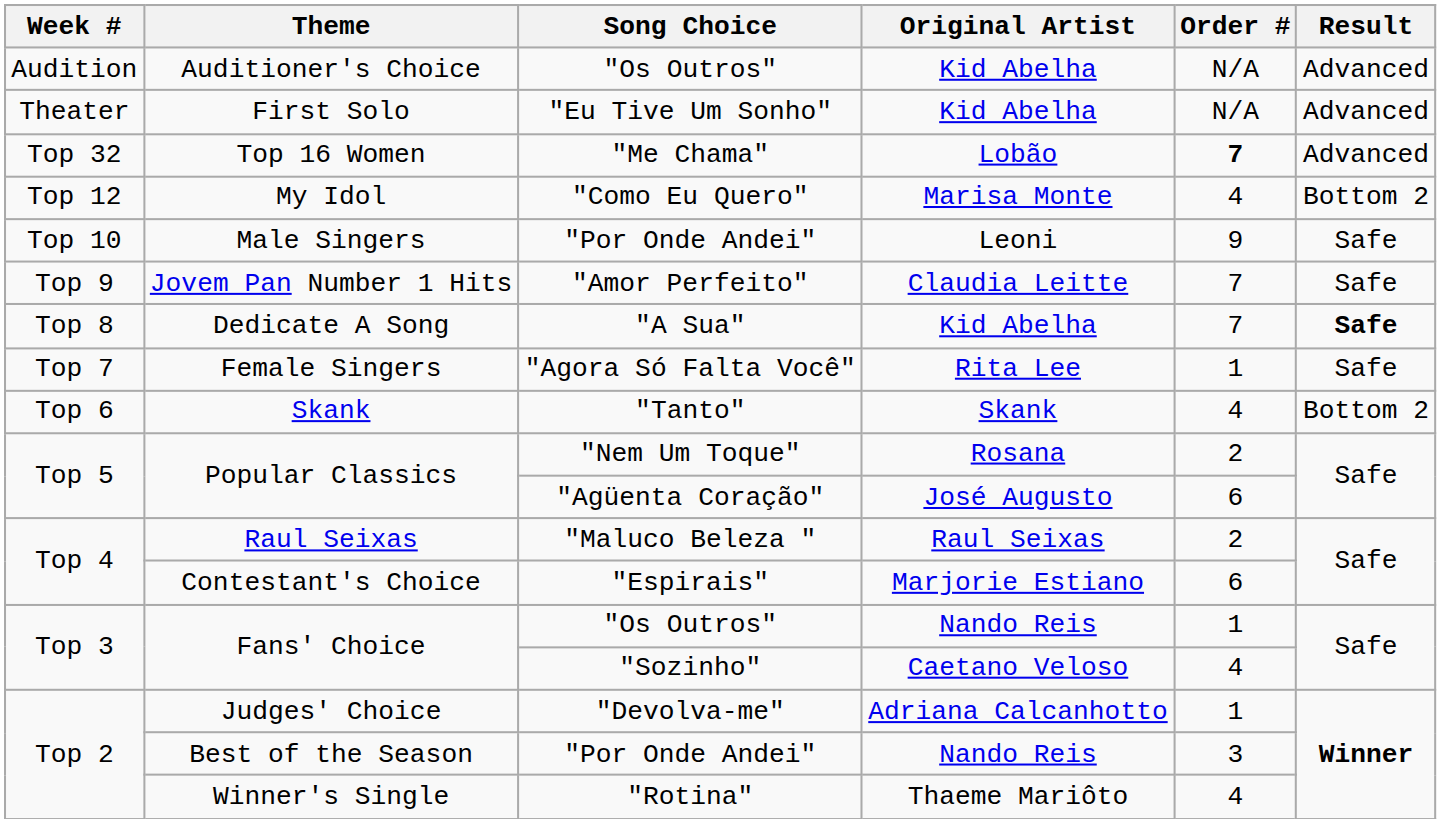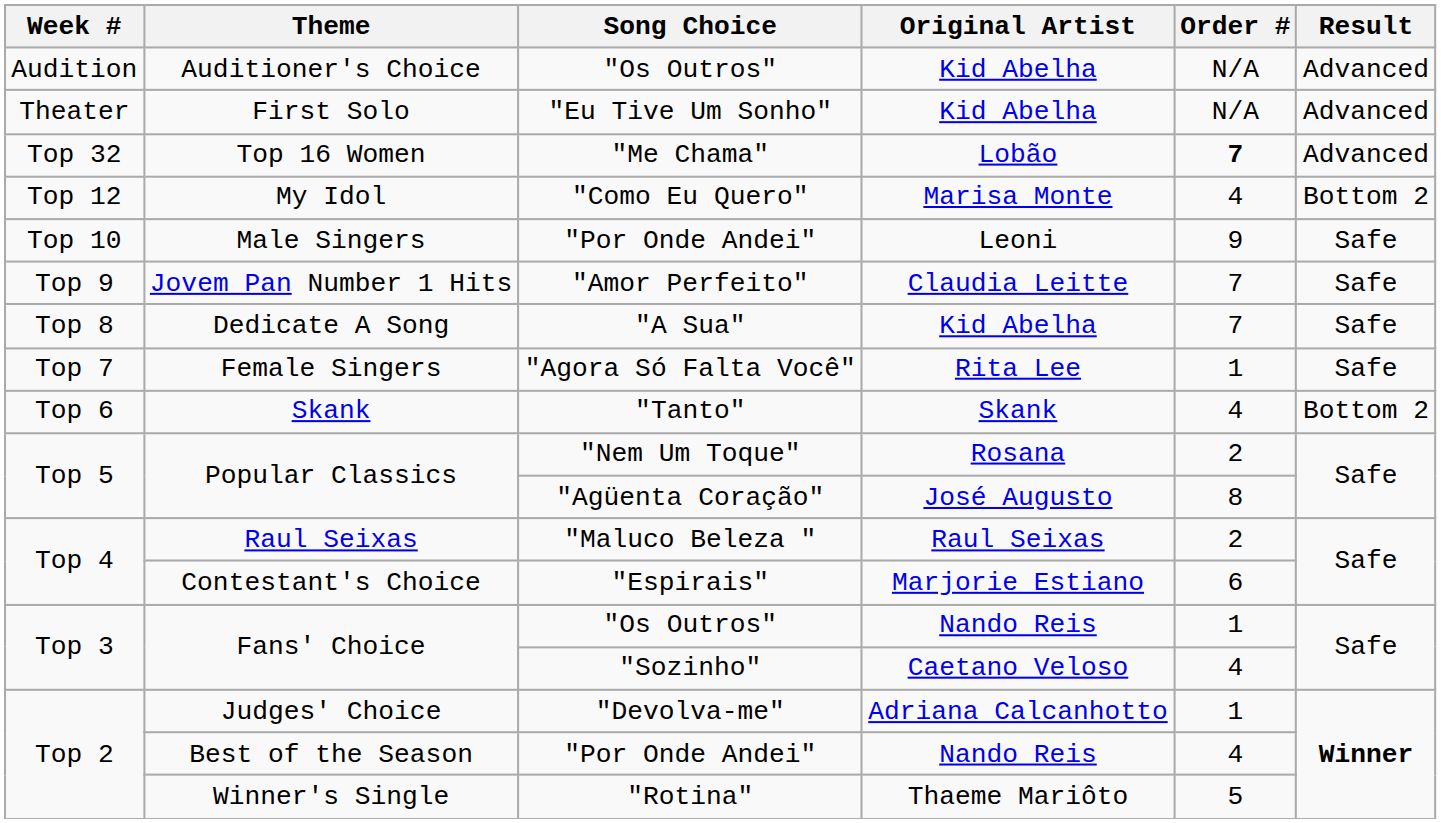Dedicate A Song | Result: bold -> normal
Popular Classics / "Agüenta Coração" | Order #: 6 -> 8
Best of the Season | Order #: 3 -> 4
Winner's Single | Order #: 4 -> 5
